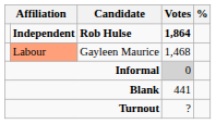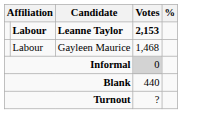+ row: Labour | Leanne Taylor | 2,153
- row: Independent | Rob Hulse | 1,864
Gayleen Maurice | column 2: lightsalmon background -> no background
Blank | Votes: 441 -> 440
